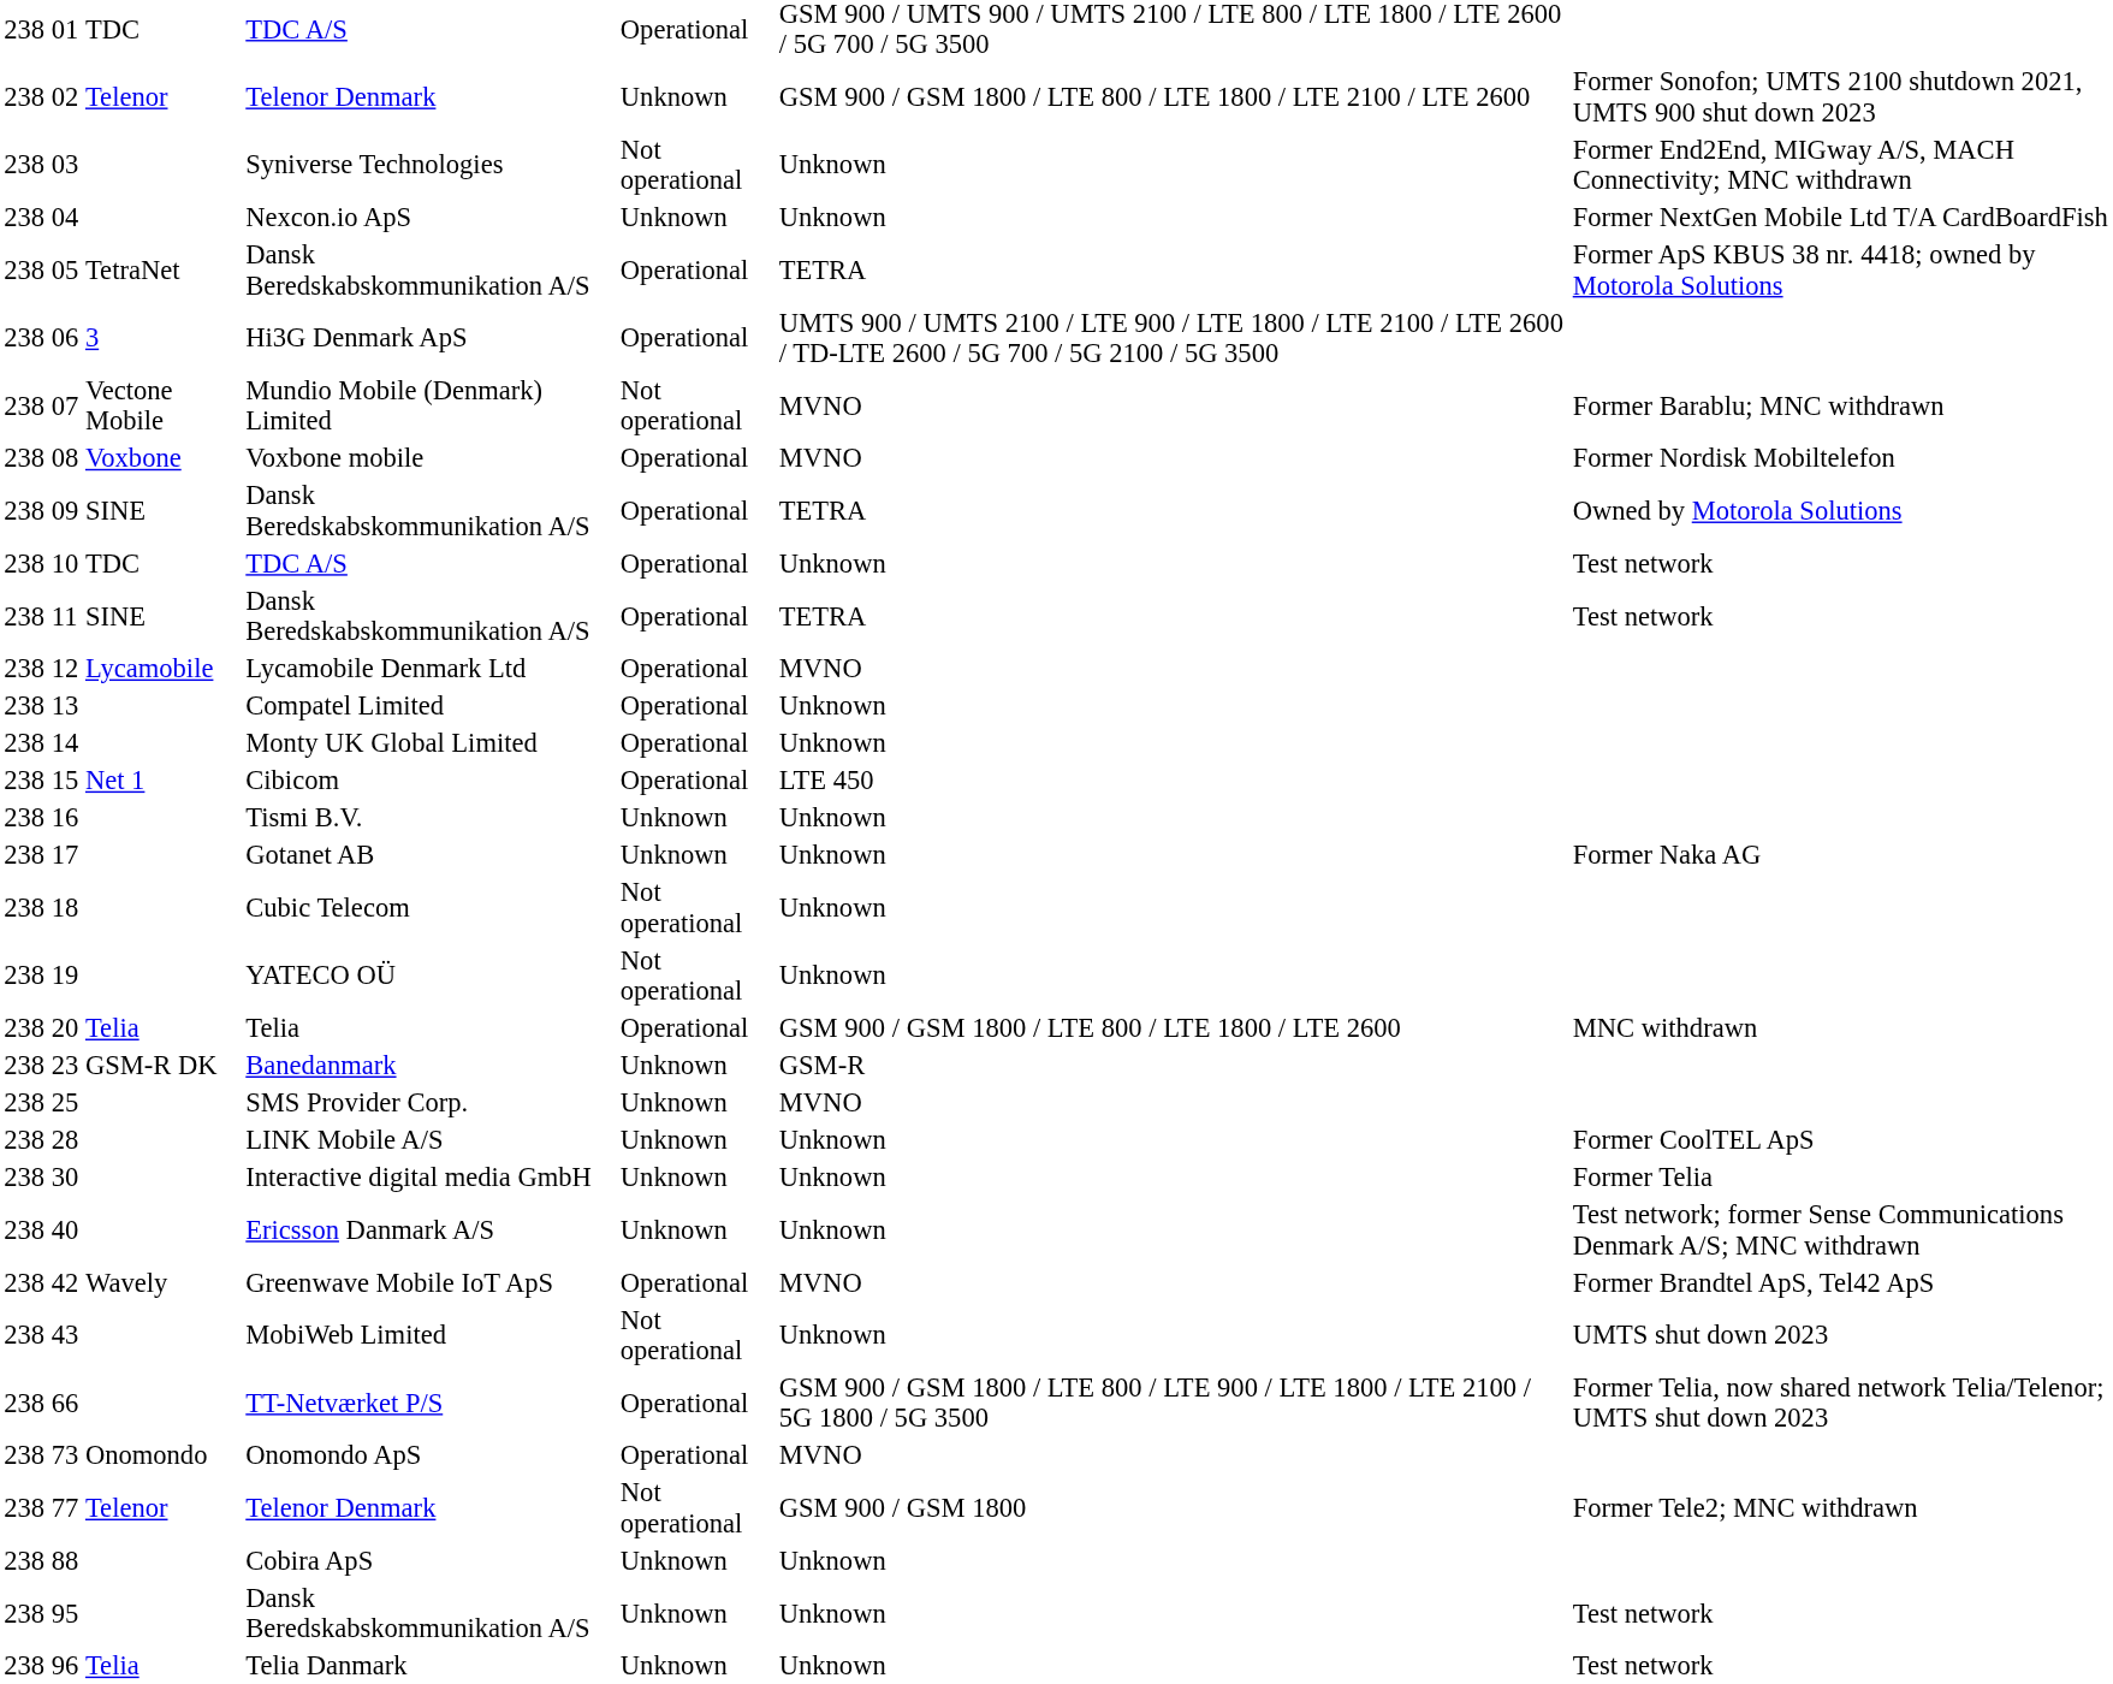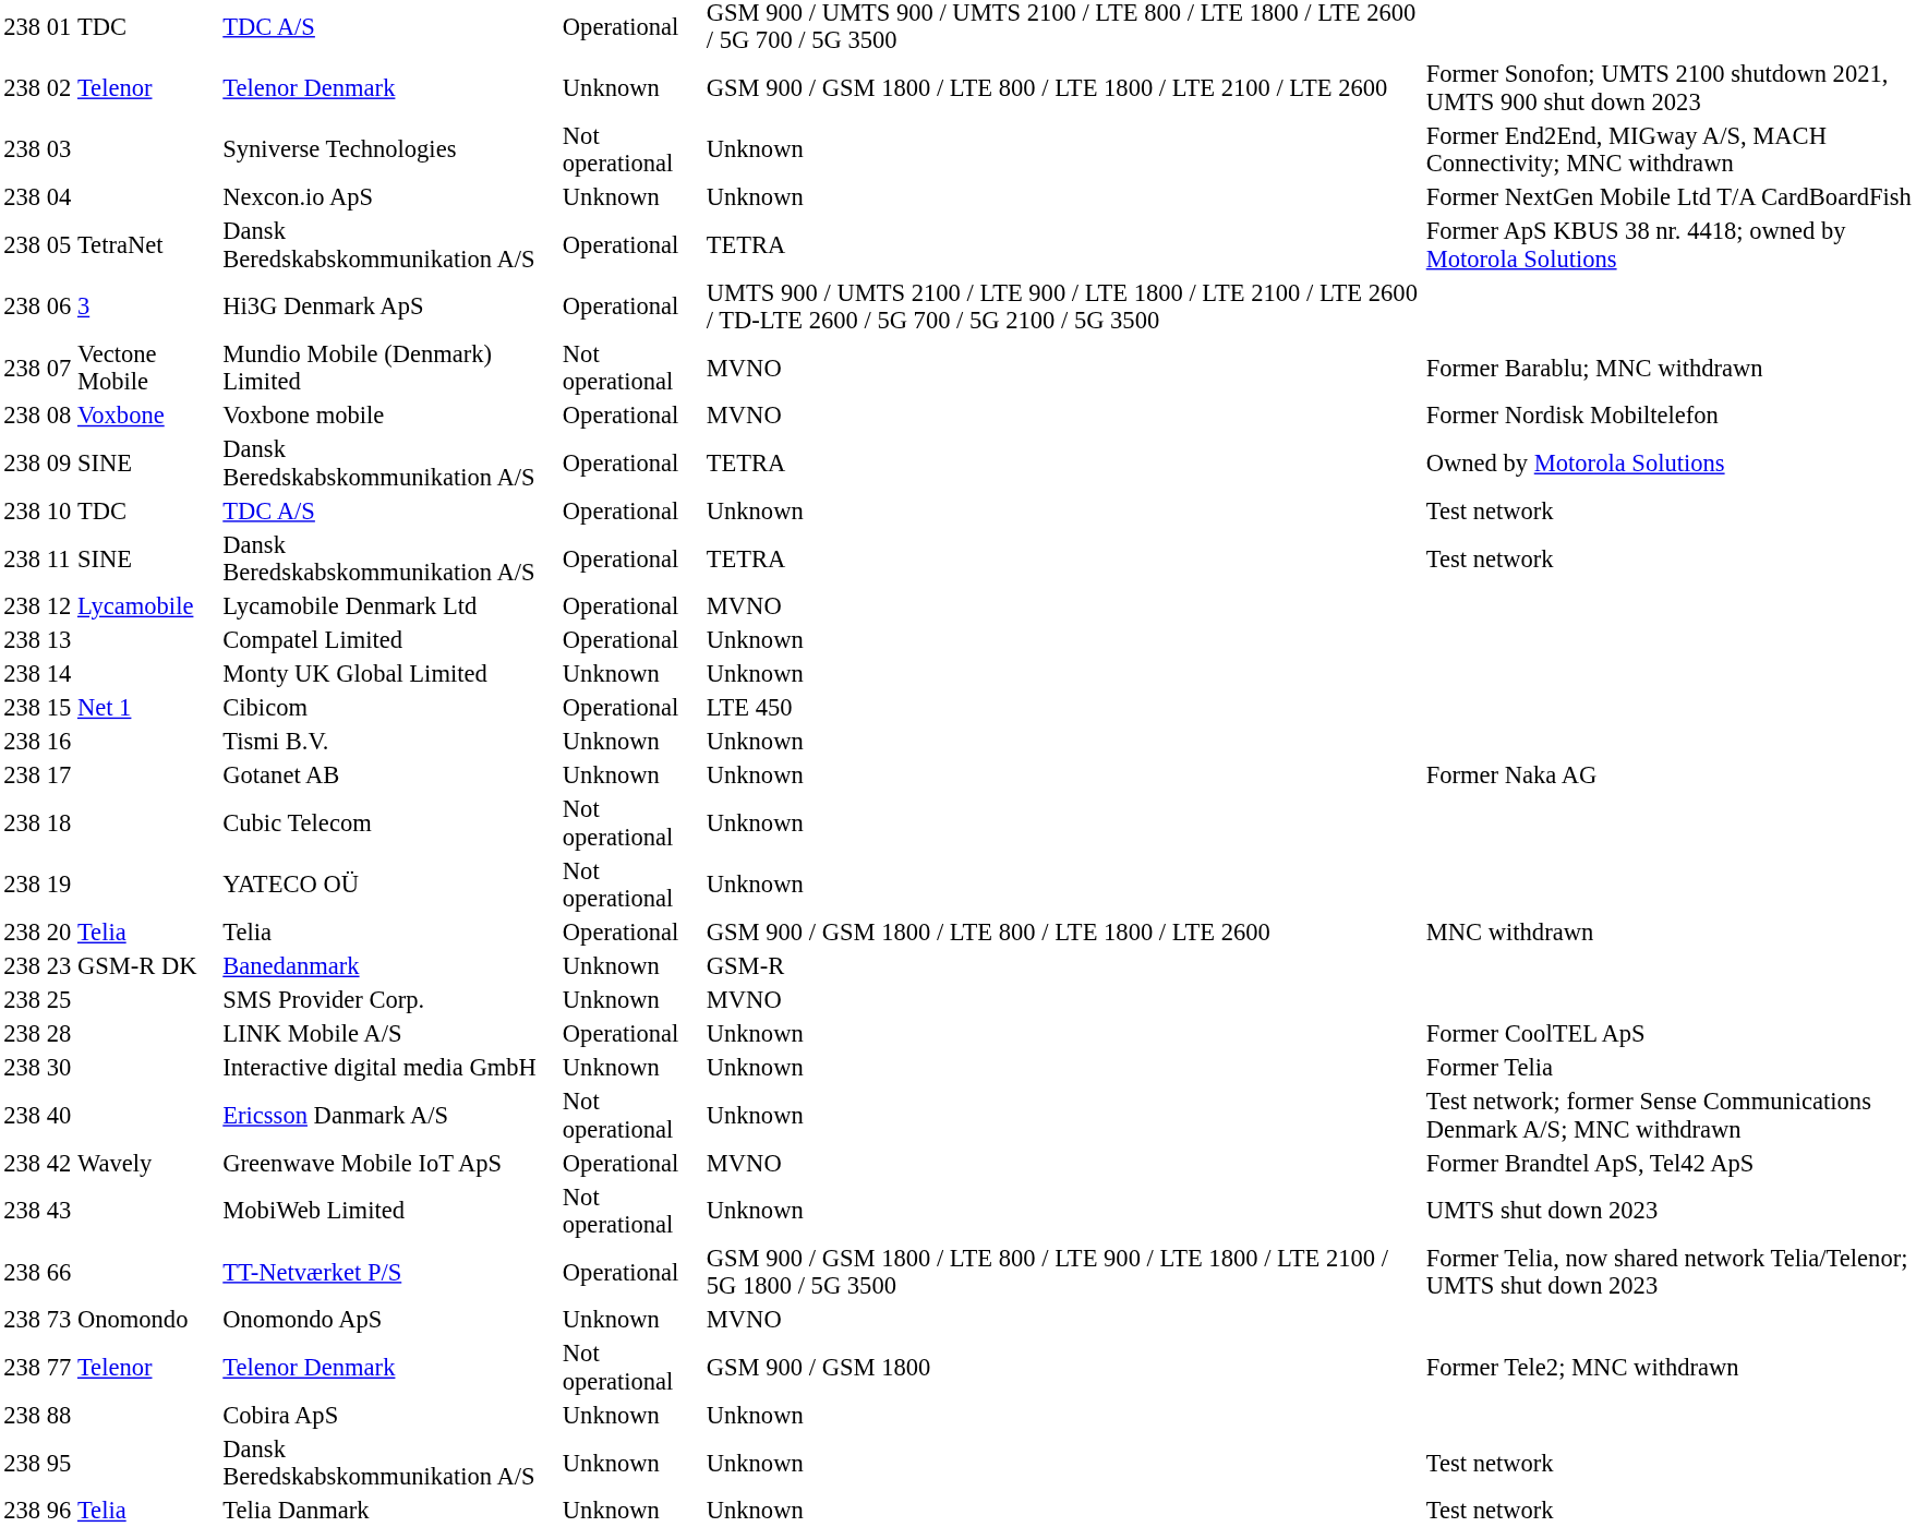14 | column 5: Operational -> Unknown
28 | column 5: Unknown -> Operational
40 | column 5: Unknown -> Not operational
73 | column 5: Operational -> Unknown
